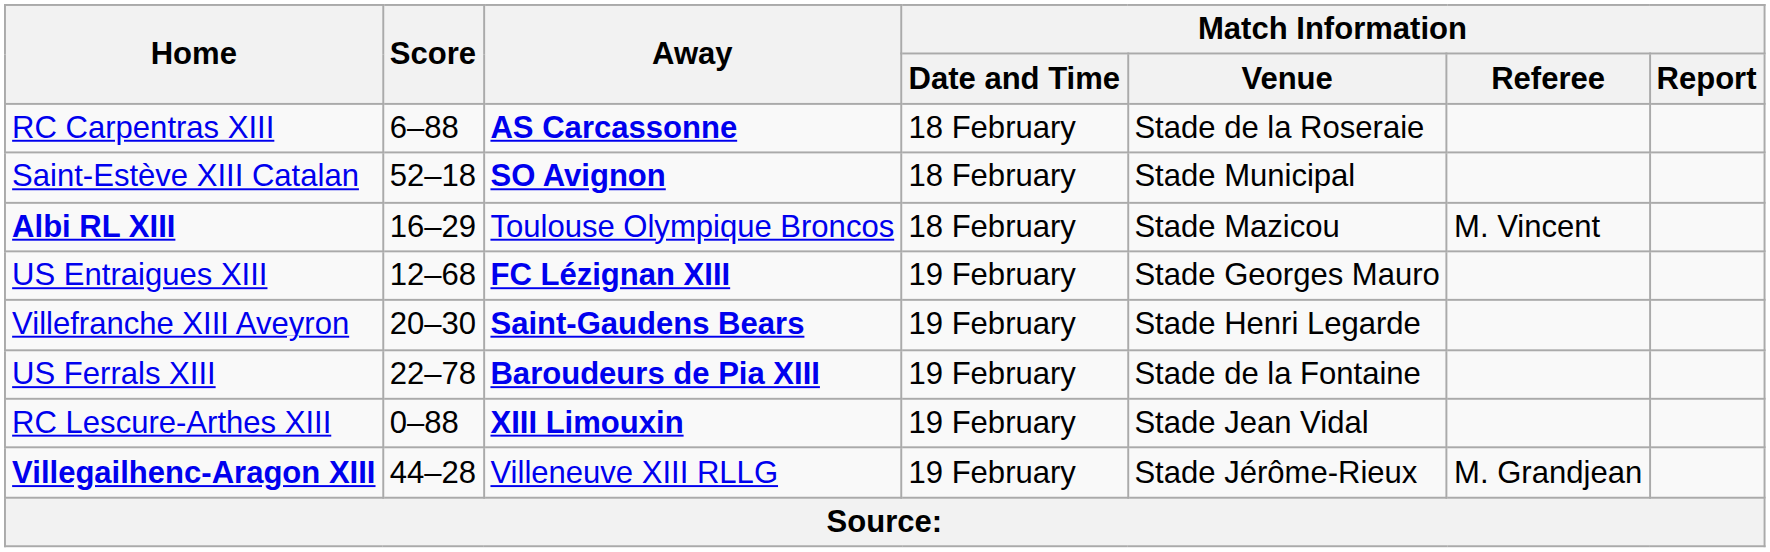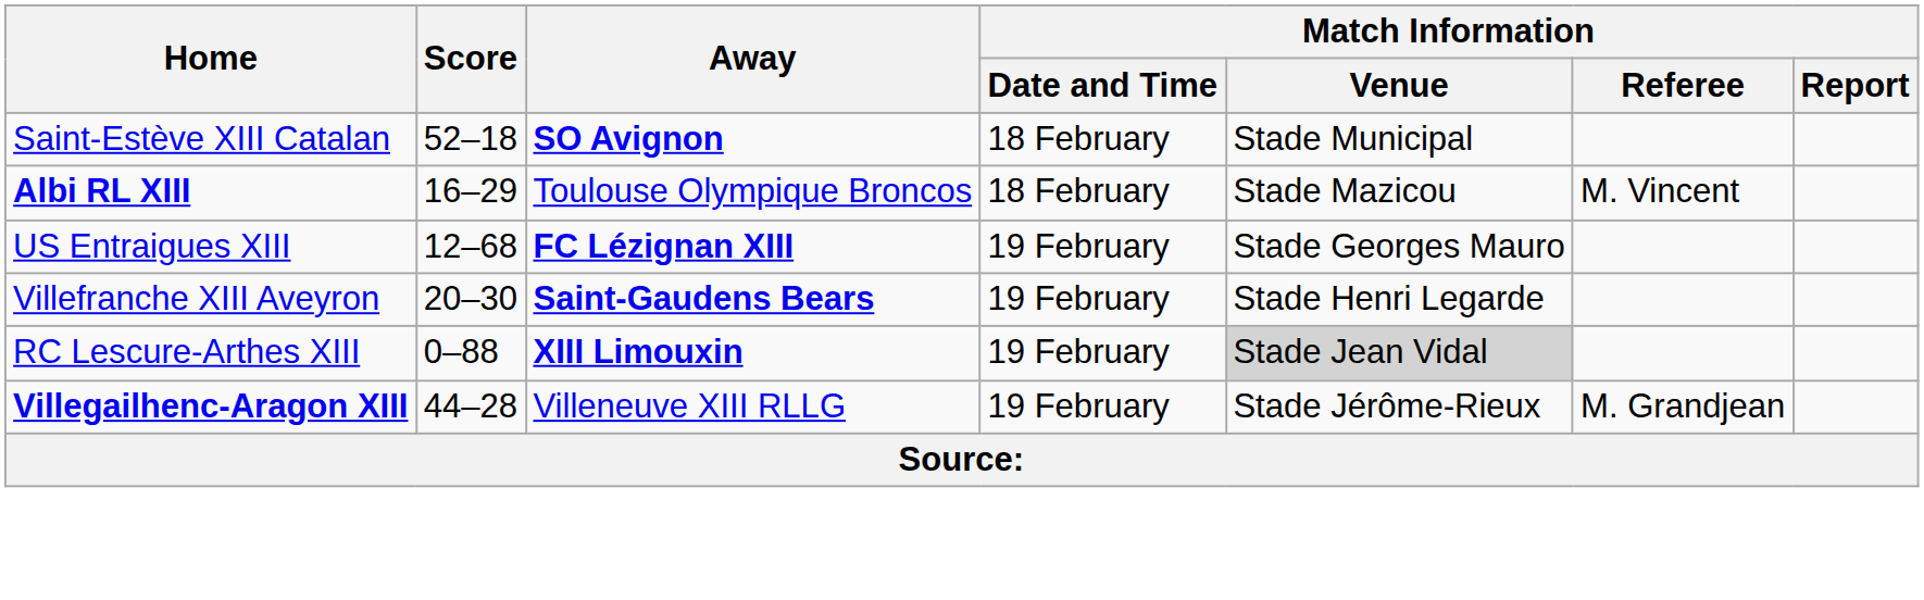- row: RC Carpentras XIII | 6–88 | AS Carcassonne | 18 February | Stade de la Roseraie
- row: US Ferrals XIII | 22–78 | Baroudeurs de Pia XIII | 19 February | Stade de la Fontaine
RC Lescure-Arthes XIII | Match Information / Venue: no background -> lightgrey background
